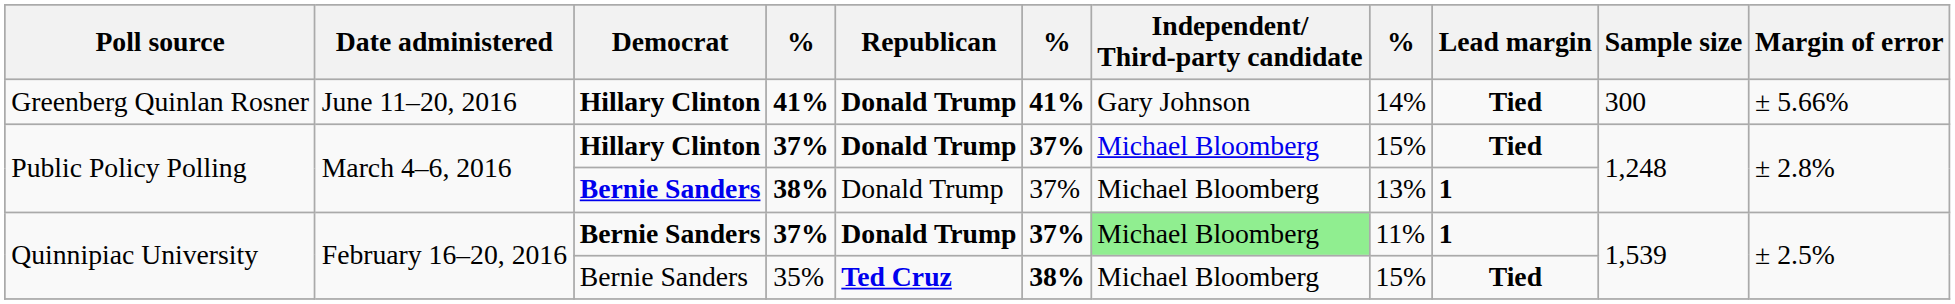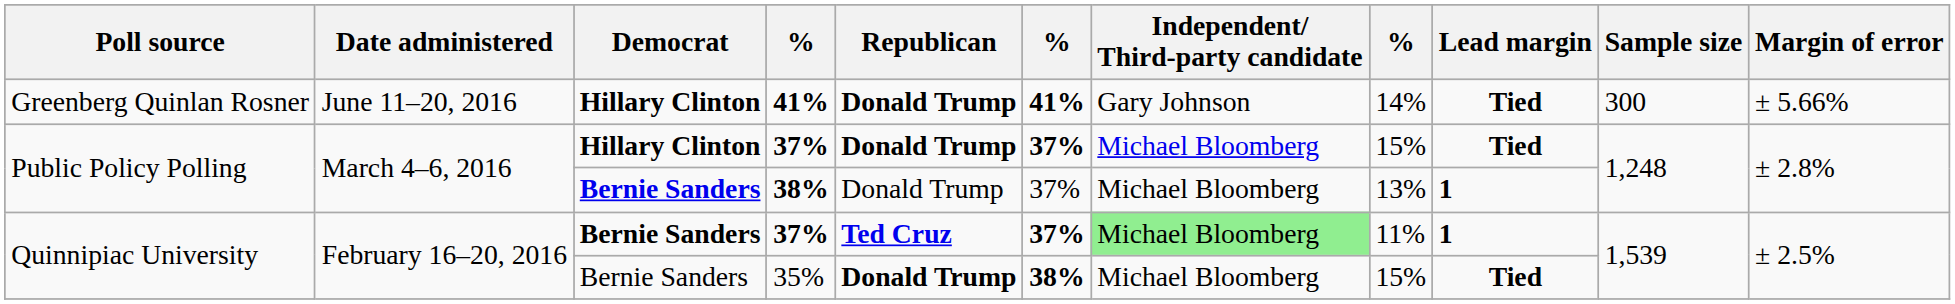Quinnipiac University / 37% | Republican: Donald Trump -> Ted Cruz
35% | Republican: Ted Cruz -> Donald Trump
